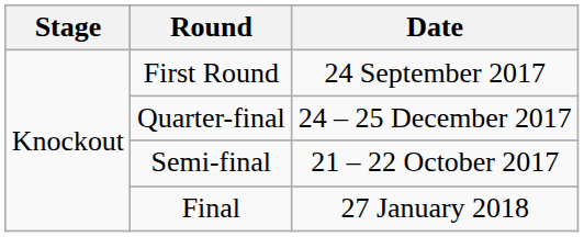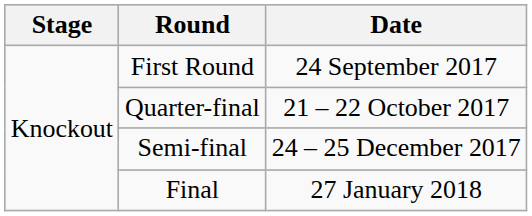Quarter-final | Date: 24 – 25 December 2017 -> 21 – 22 October 2017
Semi-final | Date: 21 – 22 October 2017 -> 24 – 25 December 2017
